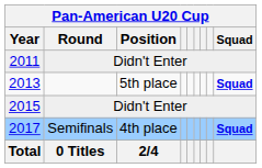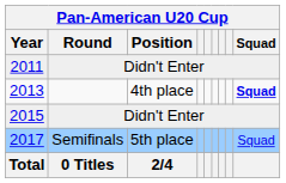2013 | Pan-American U20 Cup / Position: 5th place -> 4th place
2017 | Pan-American U20 Cup / Position: 4th place -> 5th place
2017 | Pan-American U20 Cup / Squad: bold -> normal
